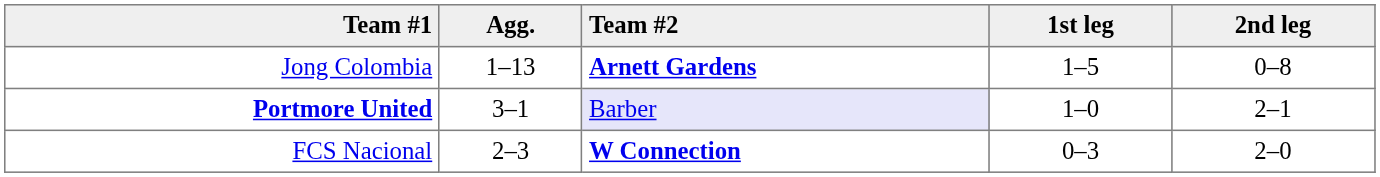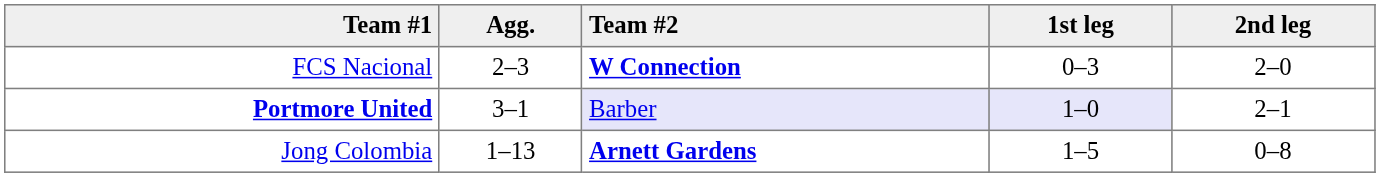rows swapped: Jong Colombia <-> FCS Nacional
Portmore United | 1st leg: no background -> lavender background
